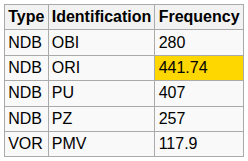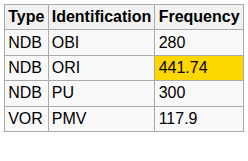PU | Frequency: 407 -> 300
- row: NDB | PZ | 257
